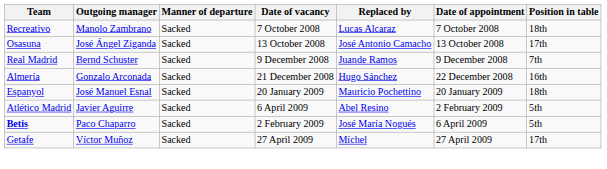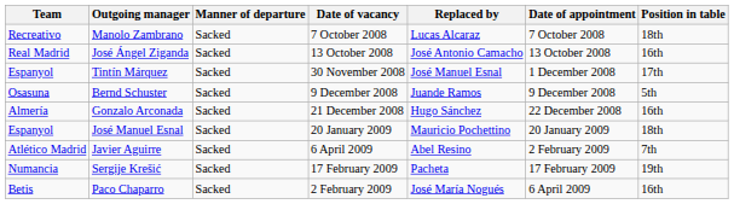José Ángel Ziganda | Team: Osasuna -> Real Madrid
José Ángel Ziganda | Position in table: 17th -> 16th
+ row: Espanyol | Tintín Márquez | Sacked | 30 November 2008 | José Manuel Esnal | 1 December 2008 | 17th
Bernd Schuster | Team: Real Madrid -> Osasuna
Bernd Schuster | Position in table: 7th -> 5th
Javier Aguirre | Position in table: 5th -> 7th
+ row: Numancia | Sergije Krešić | Sacked | 17 February 2009 | Pacheta | 17 February 2009 | 19th
Paco Chaparro | Team: bold -> normal
Paco Chaparro | Position in table: 5th -> 16th
- row: Getafe | Víctor Muñoz | Sacked | 27 April 2009 | Míchel | 27 April 2009 | 17th
